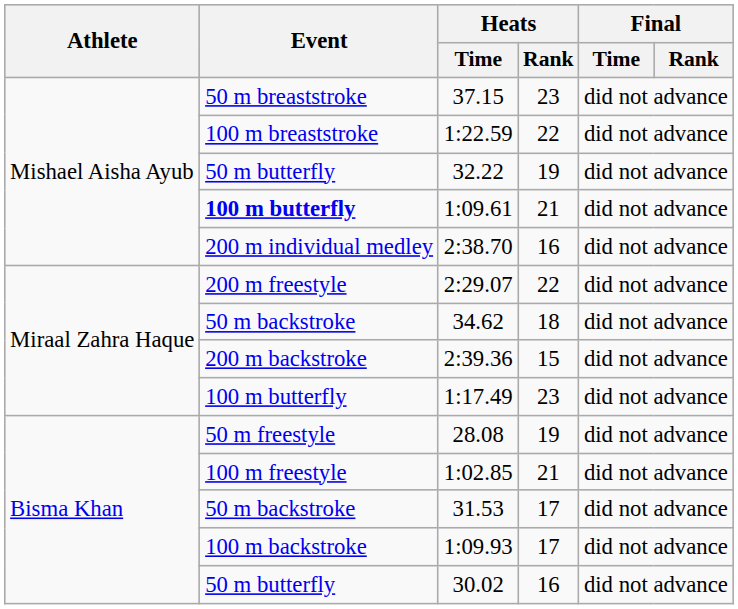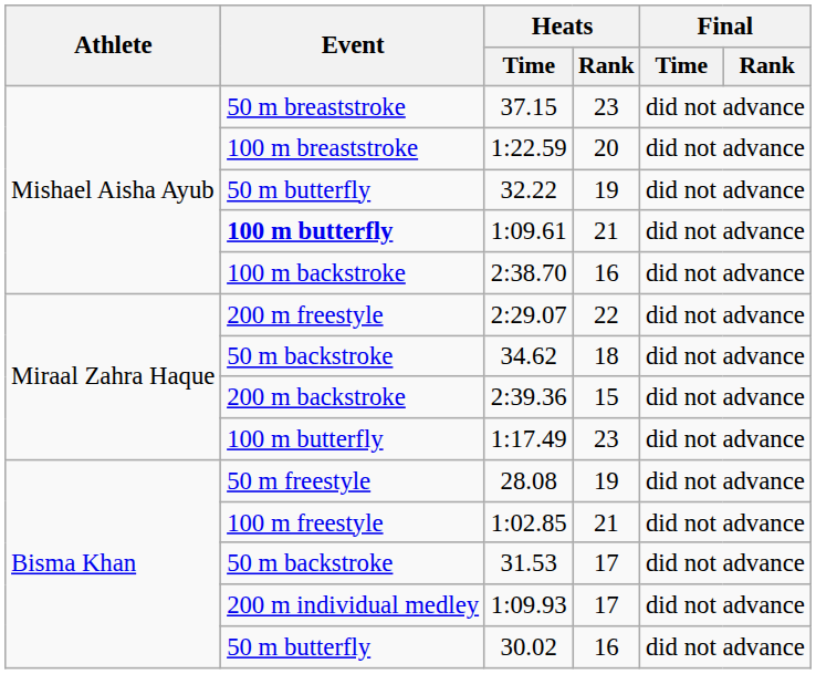1:22.59 | Heats / Rank: 22 -> 20
2:38.70 | Event: 200 m individual medley -> 100 m backstroke
1:09.93 | Event: 100 m backstroke -> 200 m individual medley
